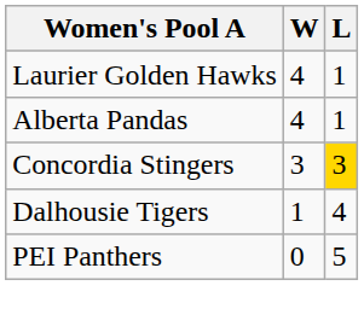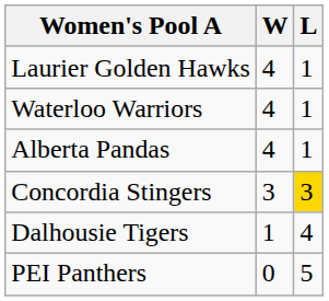+ row: Waterloo Warriors | 4 | 1
